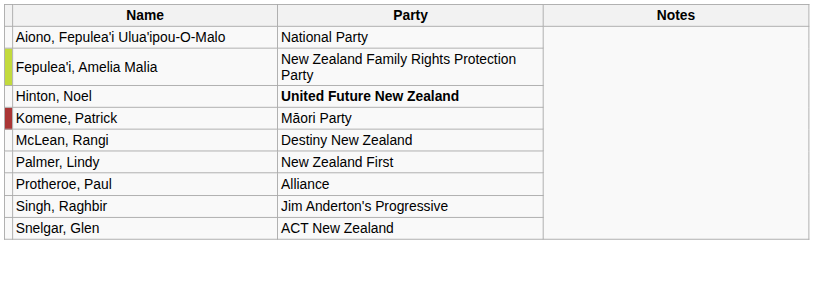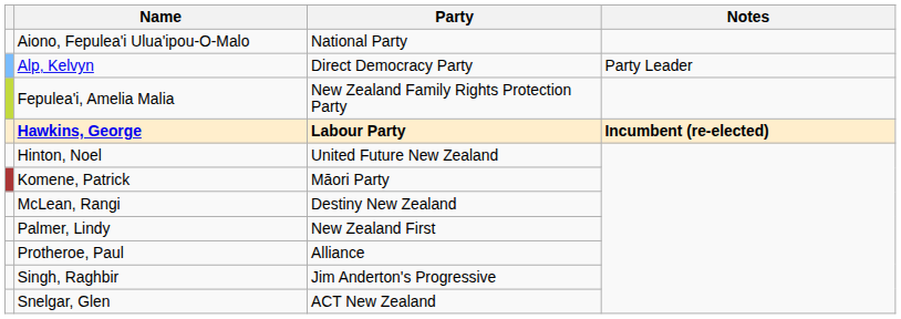+ row: Alp, Kelvyn | Direct Democracy Party | Party Leader
+ row: Hawkins, George | Labour Party | Incumbent (re-elected)
Hinton, Noel | Party: bold -> normal
